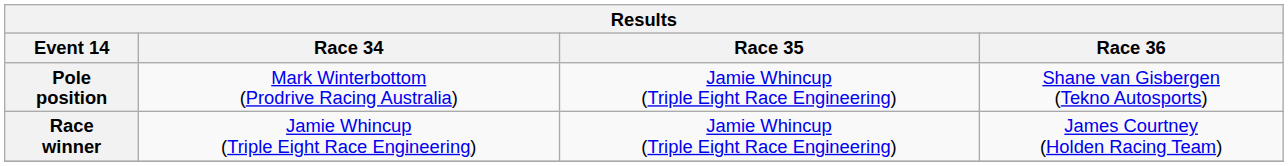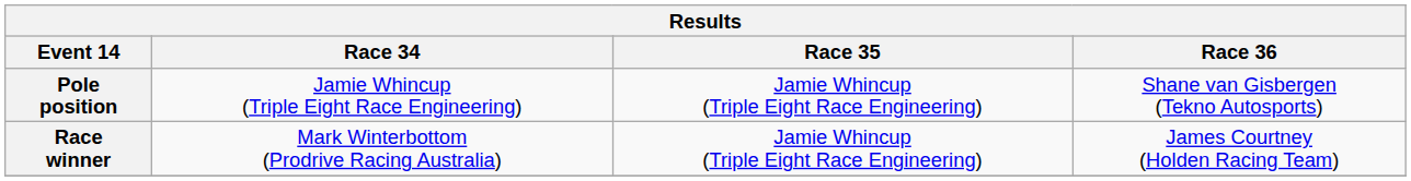Pole position | Race 34: Mark Winterbottom (Prodrive Racing Australia) -> Jamie Whincup (Triple Eight Race Engineering)
Race winner | Race 34: Jamie Whincup (Triple Eight Race Engineering) -> Mark Winterbottom (Prodrive Racing Australia)
